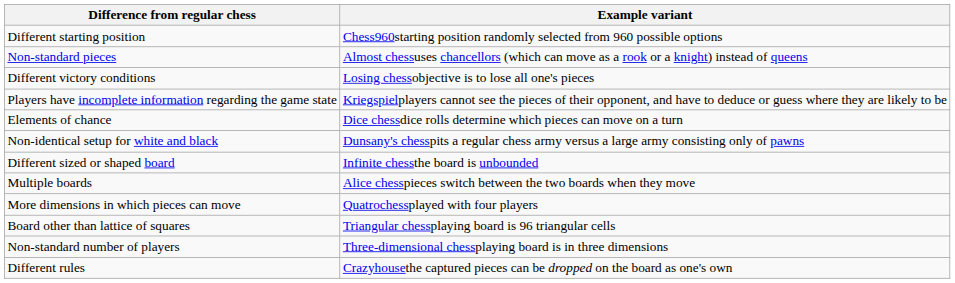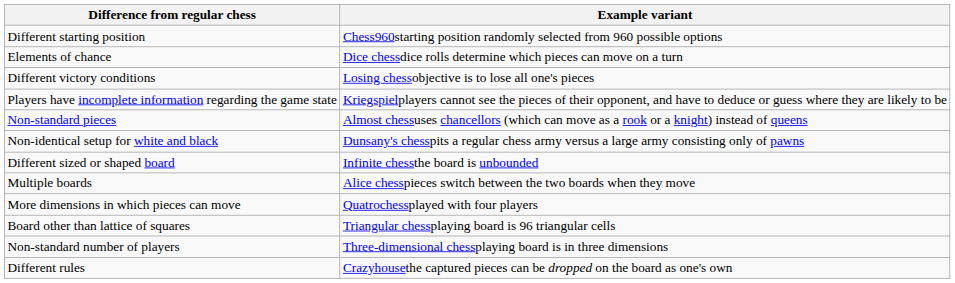rows swapped: Non-standard pieces <-> Elements of chance
